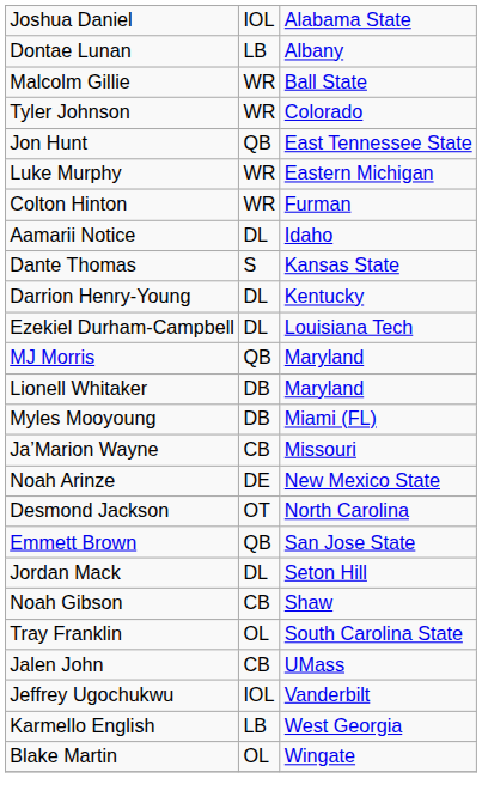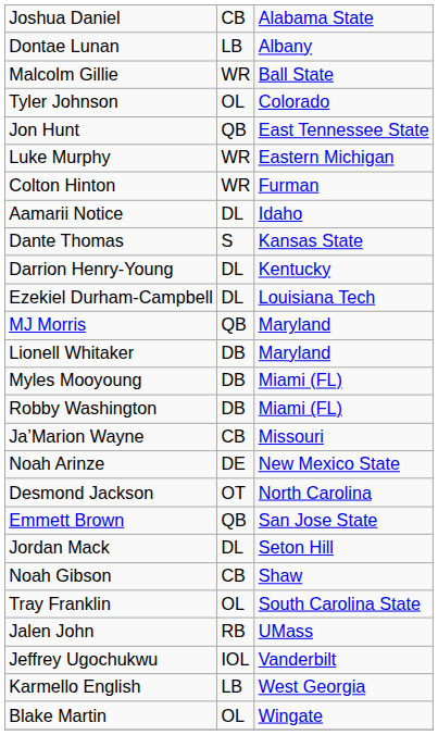Joshua Daniel | column 2: IOL -> CB
Tyler Johnson | column 2: WR -> OL
+ row: Robby Washington | DB | Miami (FL)
Jalen John | column 2: CB -> RB
